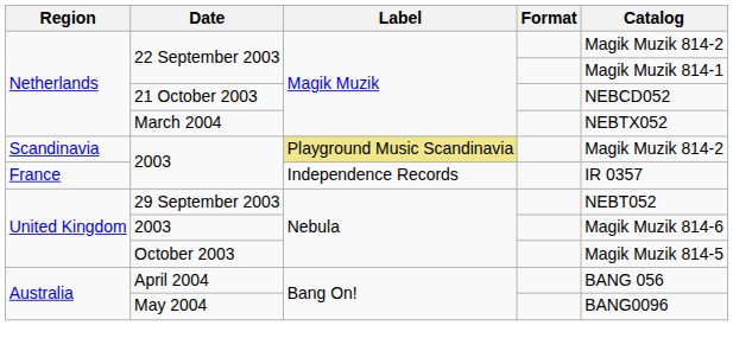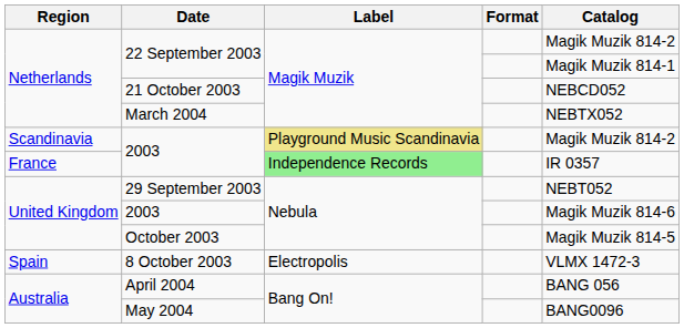France / 2003 | Label: no background -> lightgreen background
+ row: Spain | 8 October 2003 | Electropolis | VLMX 1472-3
